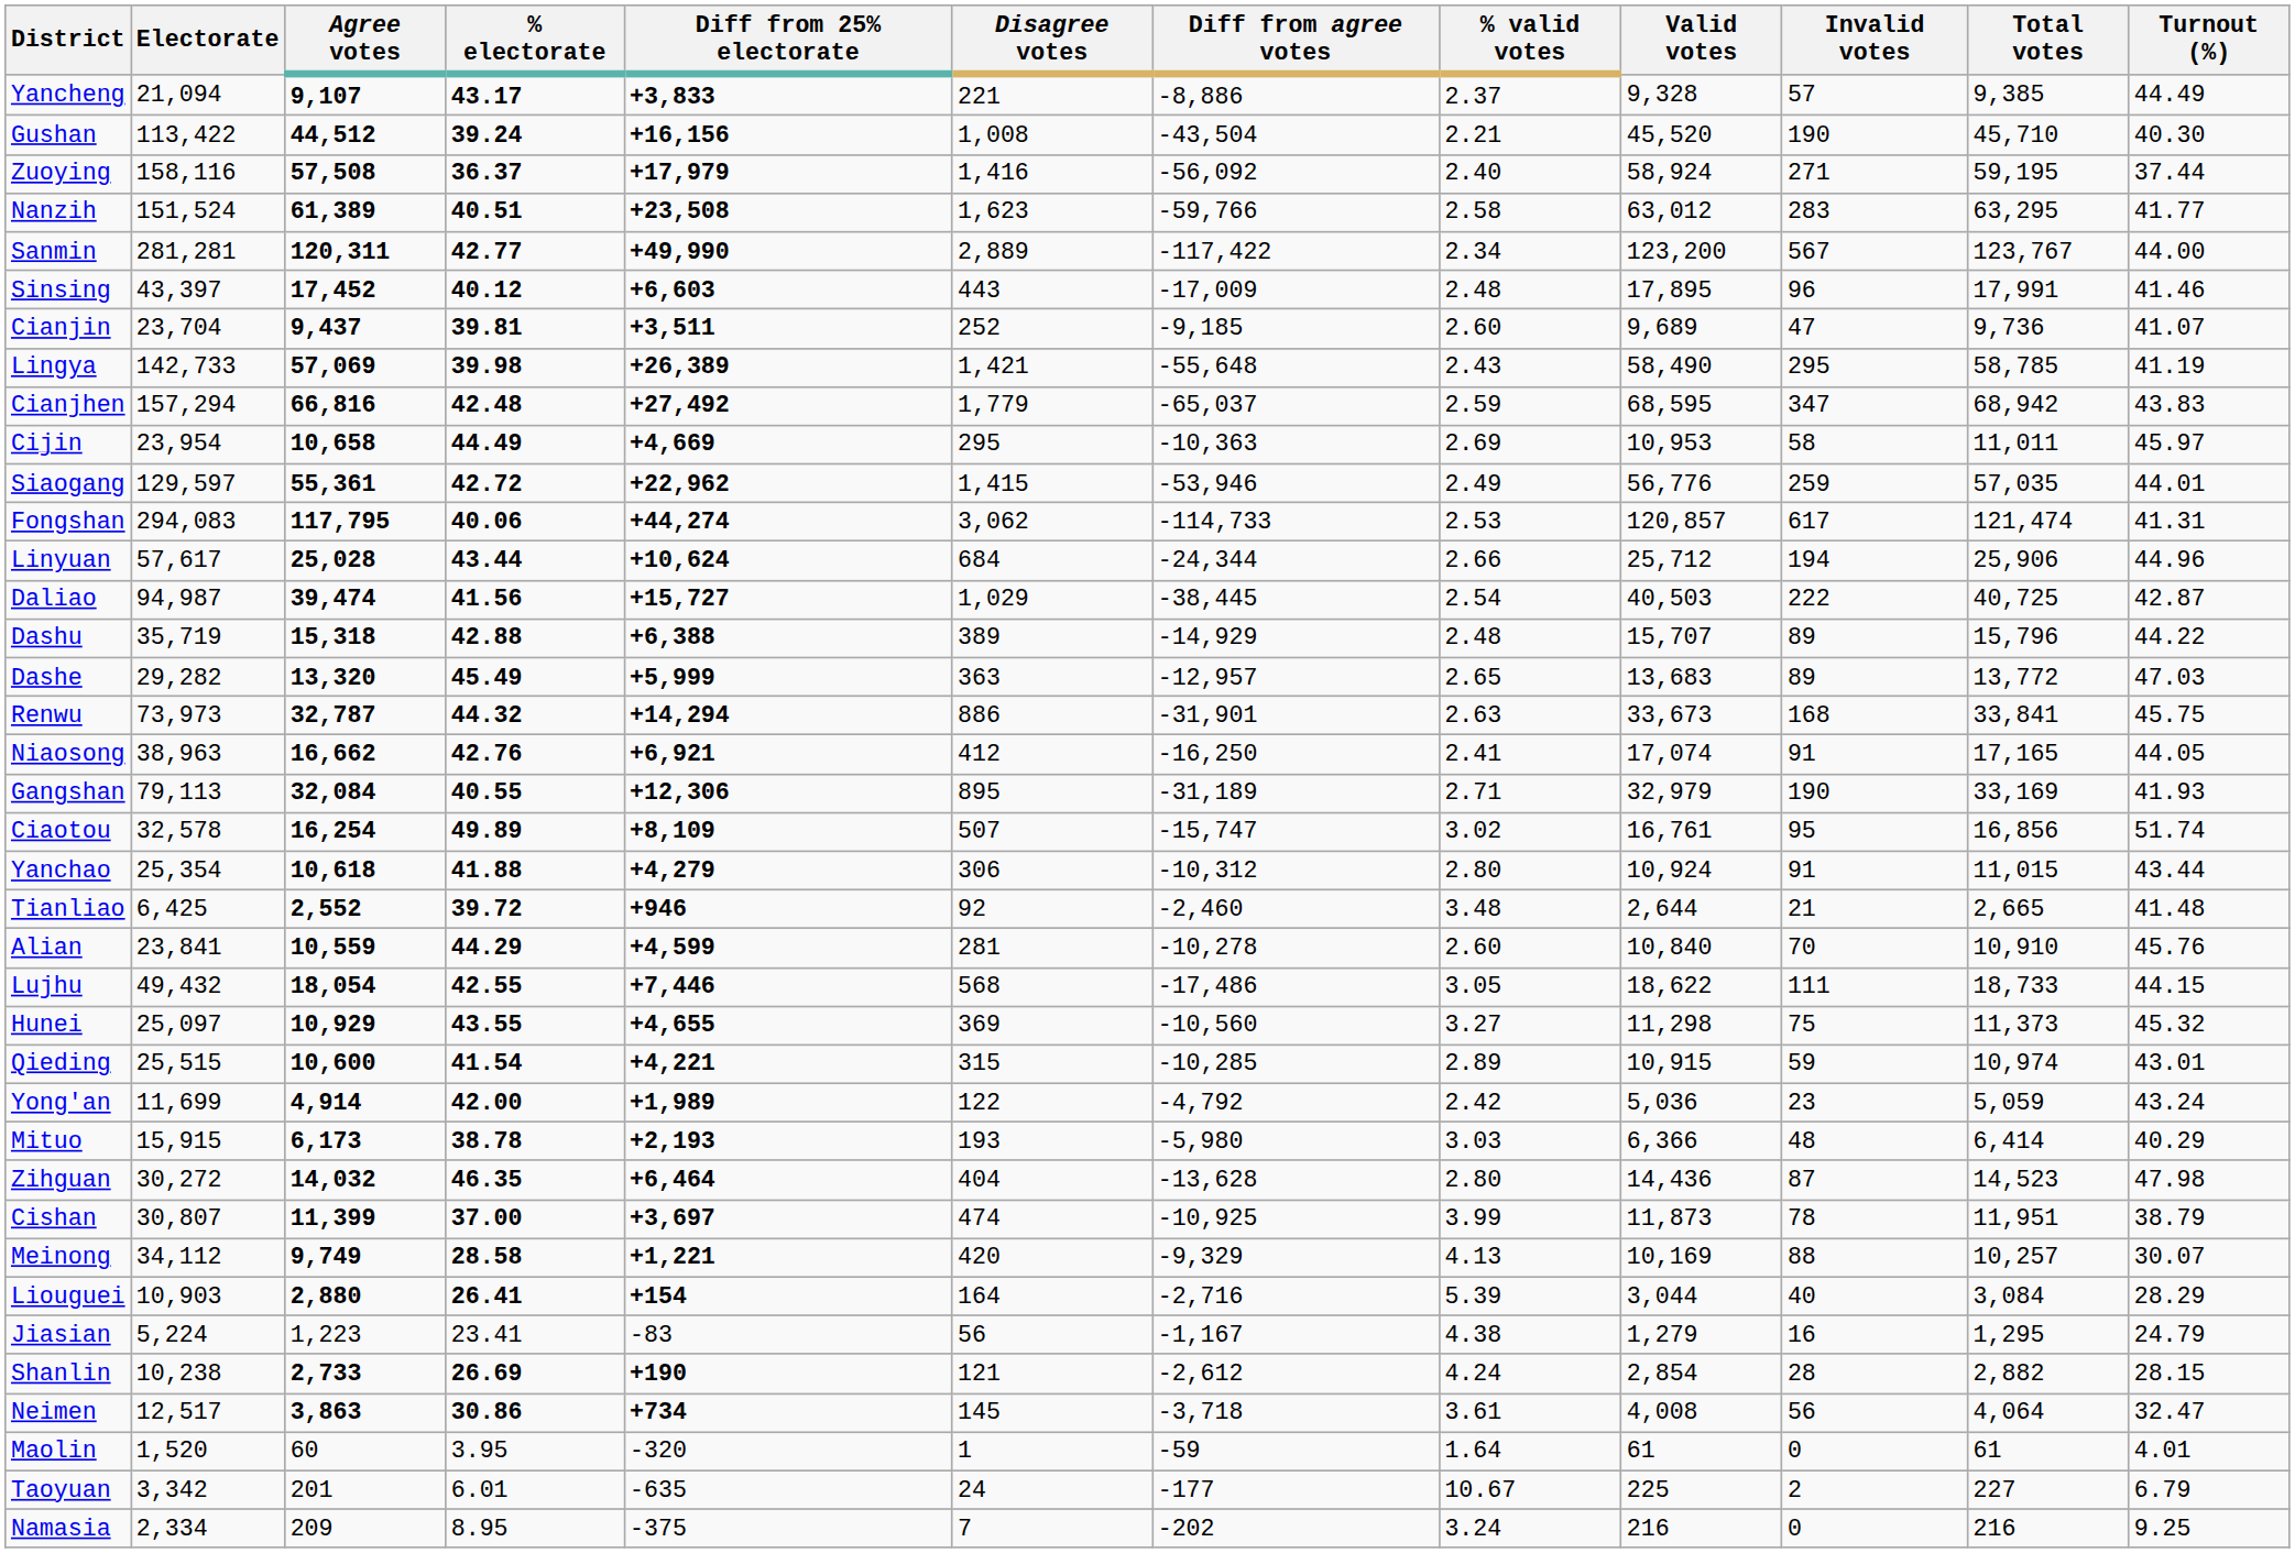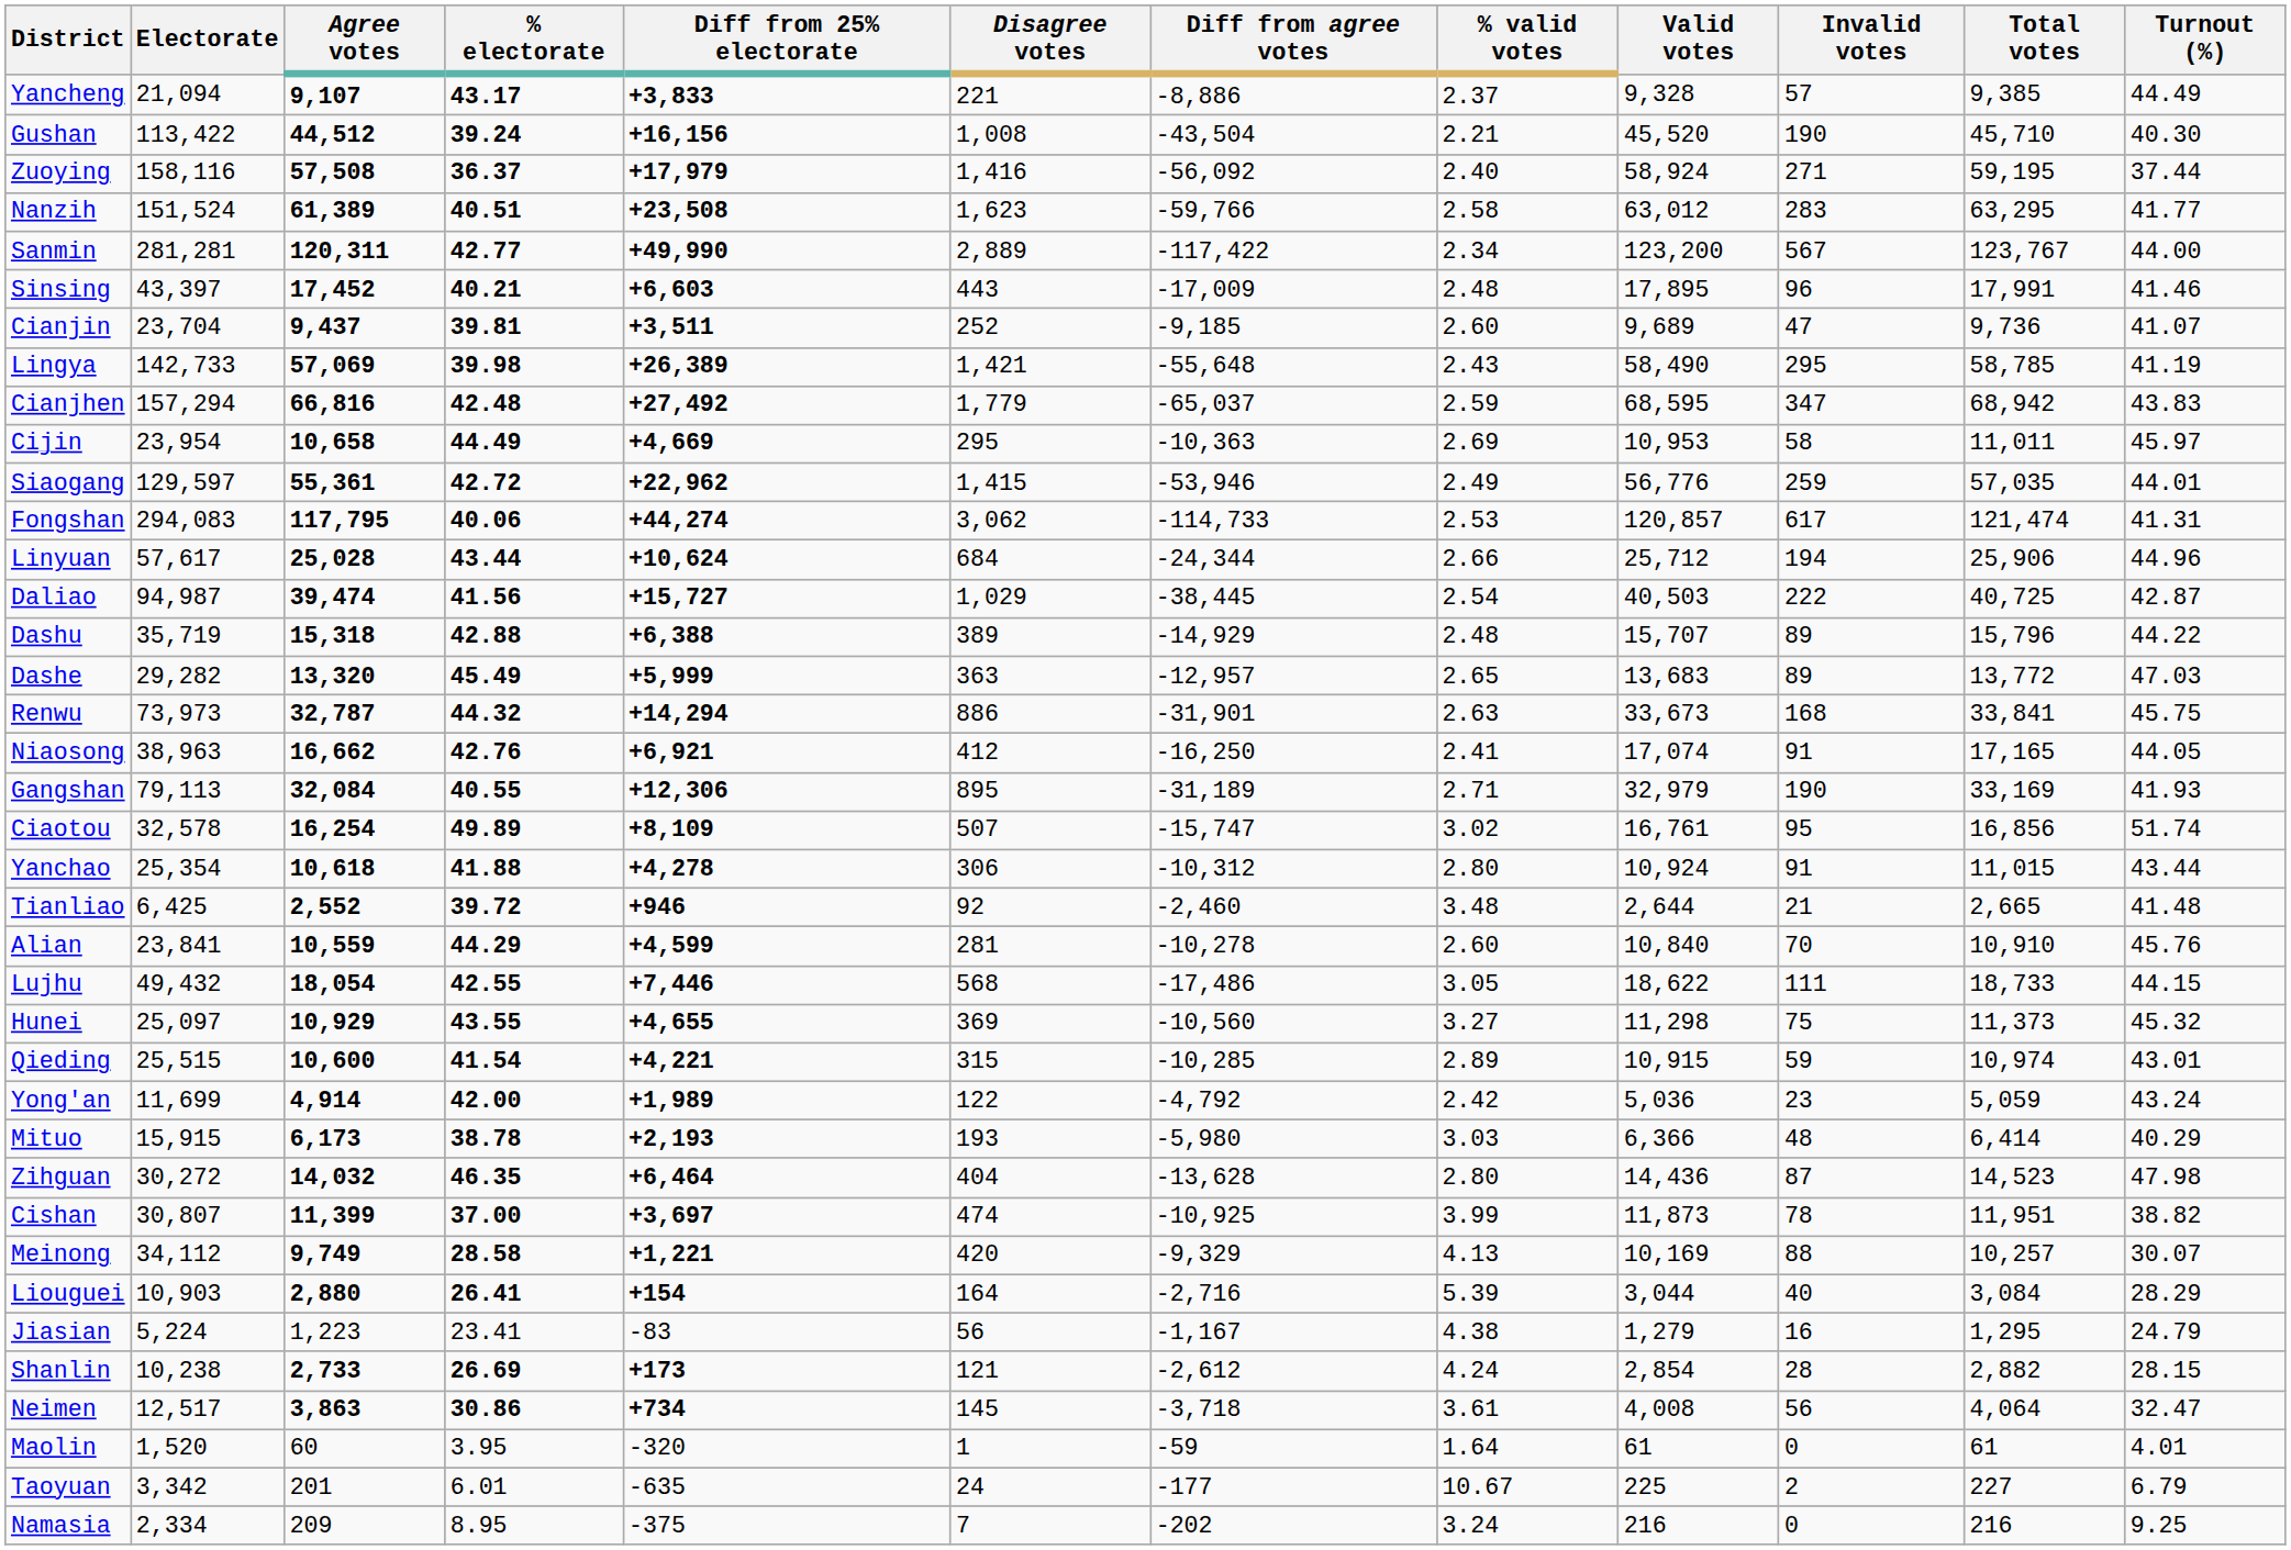Sinsing | % electorate: 40.12 -> 40.21
Yanchao | Diff from 25% electorate: +4,279 -> +4,278
Cishan | Turnout (%): 38.79 -> 38.82
Shanlin | Diff from 25% electorate: +190 -> +173
